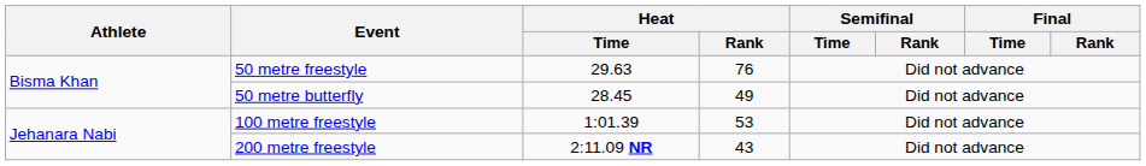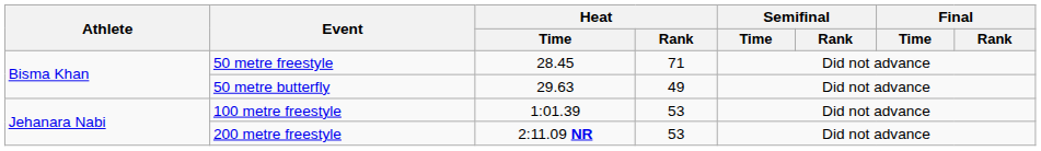50 metre freestyle | Heat / Time: 29.63 -> 28.45
50 metre freestyle | Heat / Rank: 76 -> 71
50 metre butterfly | Heat / Time: 28.45 -> 29.63
200 metre freestyle | Heat / Rank: 43 -> 53
